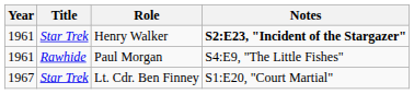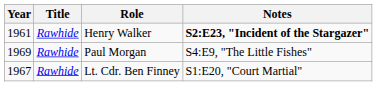Henry Walker | Title: Star Trek -> Rawhide
Paul Morgan | Year: 1961 -> 1969
Lt. Cdr. Ben Finney | Title: Star Trek -> Rawhide
